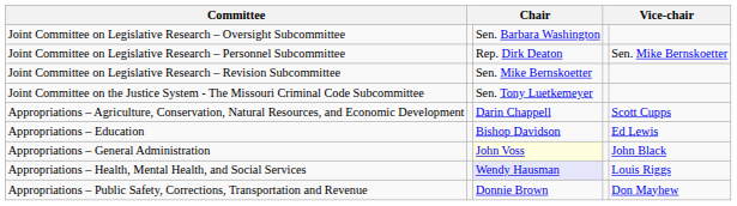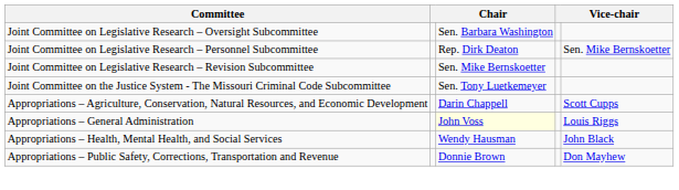- row: Appropriations – Education | Bishop Davidson | Ed Lewis
Appropriations – General Administration | column 5: John Black -> Louis Riggs
Appropriations – Health, Mental Health, and Social Services | column 3: lavender background -> no background
Appropriations – Health, Mental Health, and Social Services | column 5: Louis Riggs -> John Black
